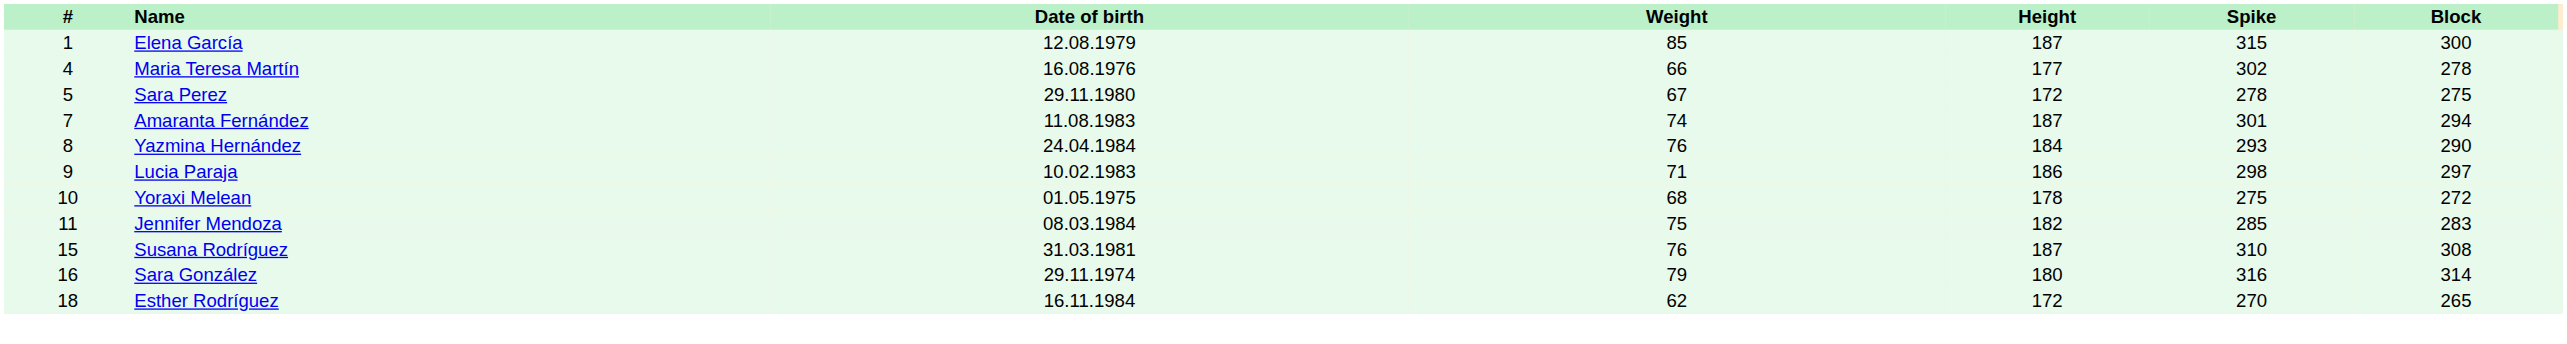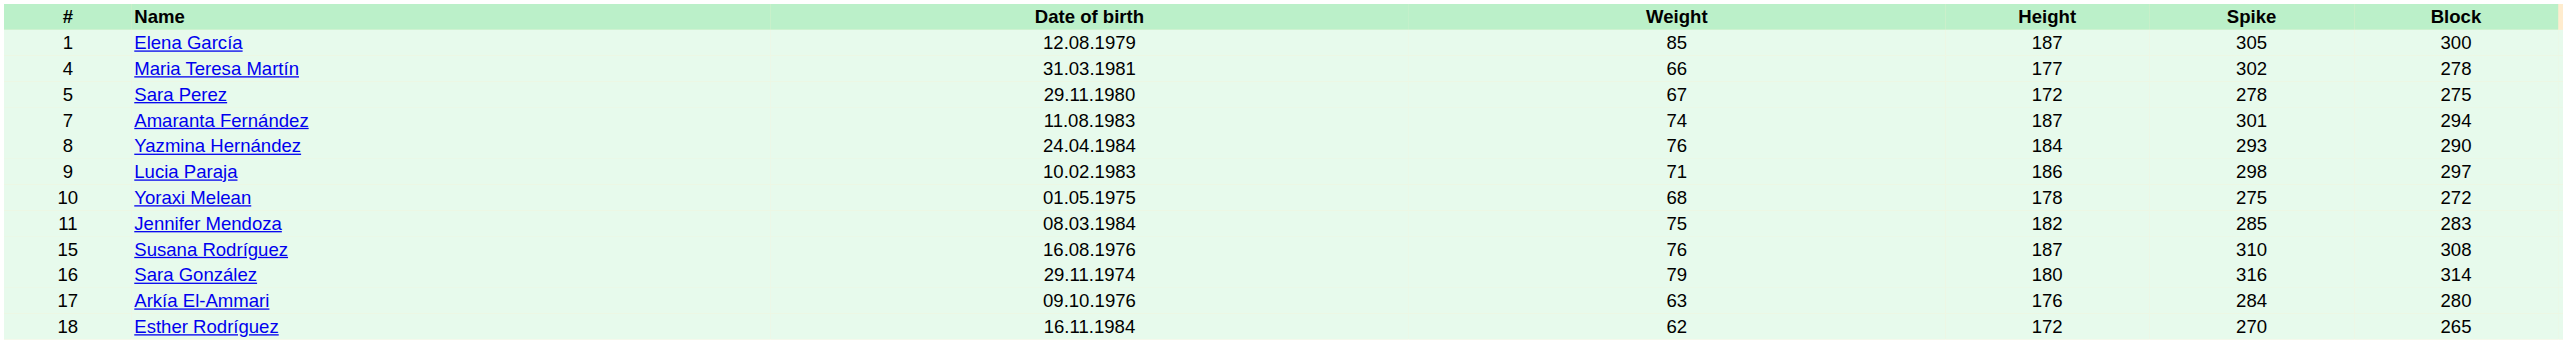Elena García | Spike: 315 -> 305
Maria Teresa Martín | Date of birth: 16.08.1976 -> 31.03.1981
Susana Rodríguez | Date of birth: 31.03.1981 -> 16.08.1976
+ row: 17 | Arkía El-Ammari | 09.10.1976 | 63 | 176 | 284 | 280
